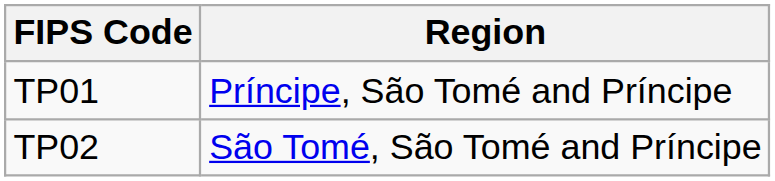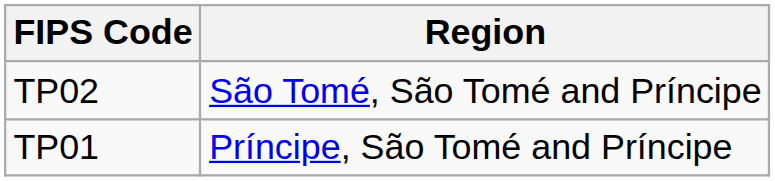rows swapped: TP01 <-> TP02
